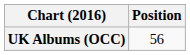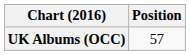UK Albums (OCC) | Position: 56 -> 57
